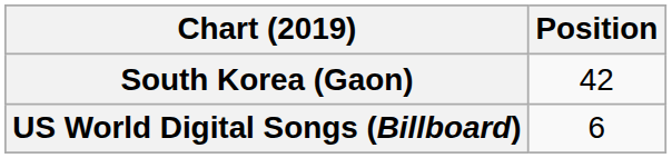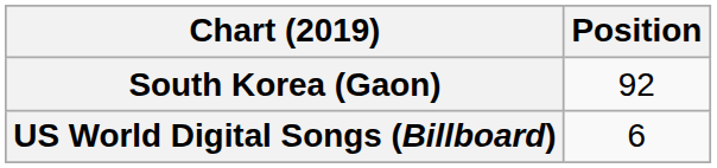South Korea (Gaon) | Position: 42 -> 92
